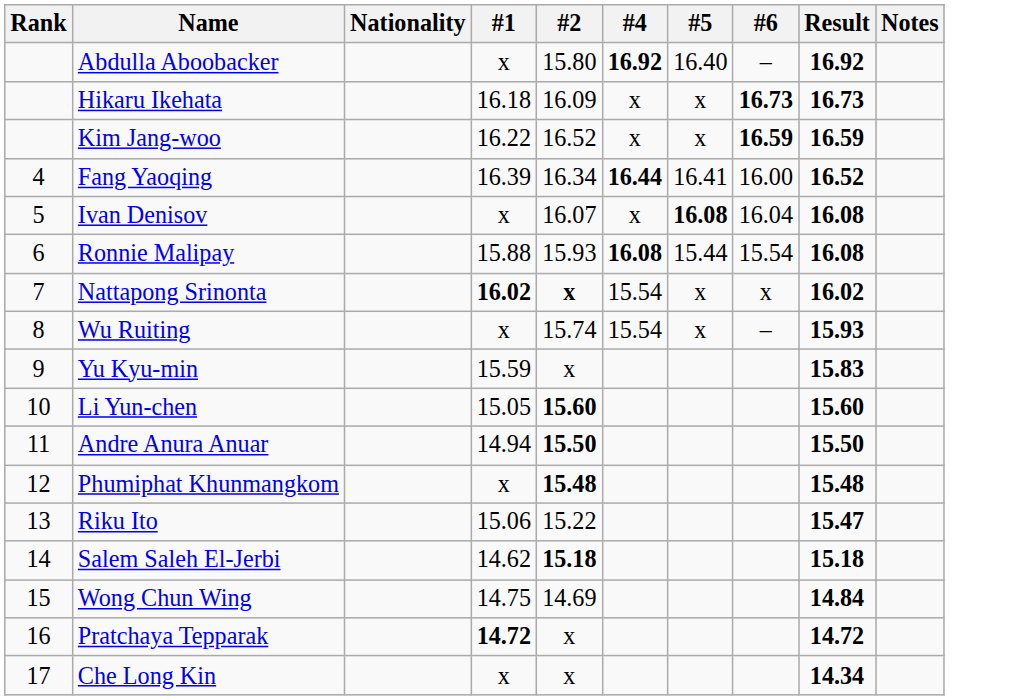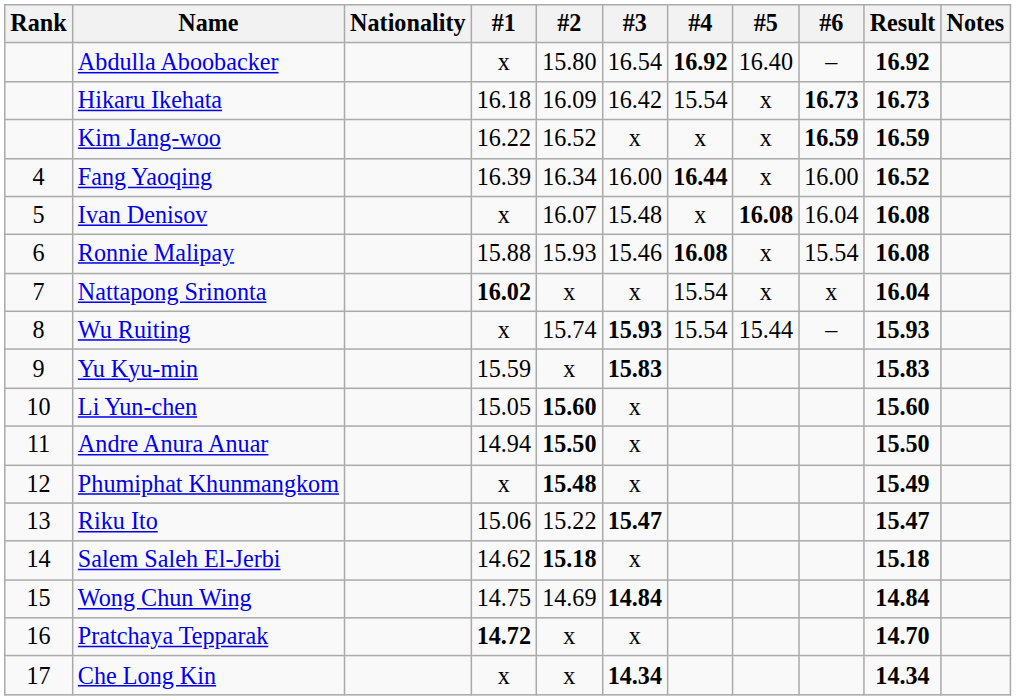+ column: #3 | 16.54 | 16.42 | x | 16.00 | 15.48 | 15.46 | x | 15.93 | 15.83 | x | x | x | 15.47 | x | 14.84 | x | 14.34
Hikaru Ikehata | #4: x -> 15.54
Fang Yaoqing | #5: 16.41 -> x
Ronnie Malipay | #5: 15.44 -> x
Nattapong Srinonta | #2: bold -> normal
Nattapong Srinonta | Result: 16.02 -> 16.04
Wu Ruiting | #5: x -> 15.44
Phumiphat Khunmangkom | Result: 15.48 -> 15.49
Pratchaya Tepparak | Result: 14.72 -> 14.70
